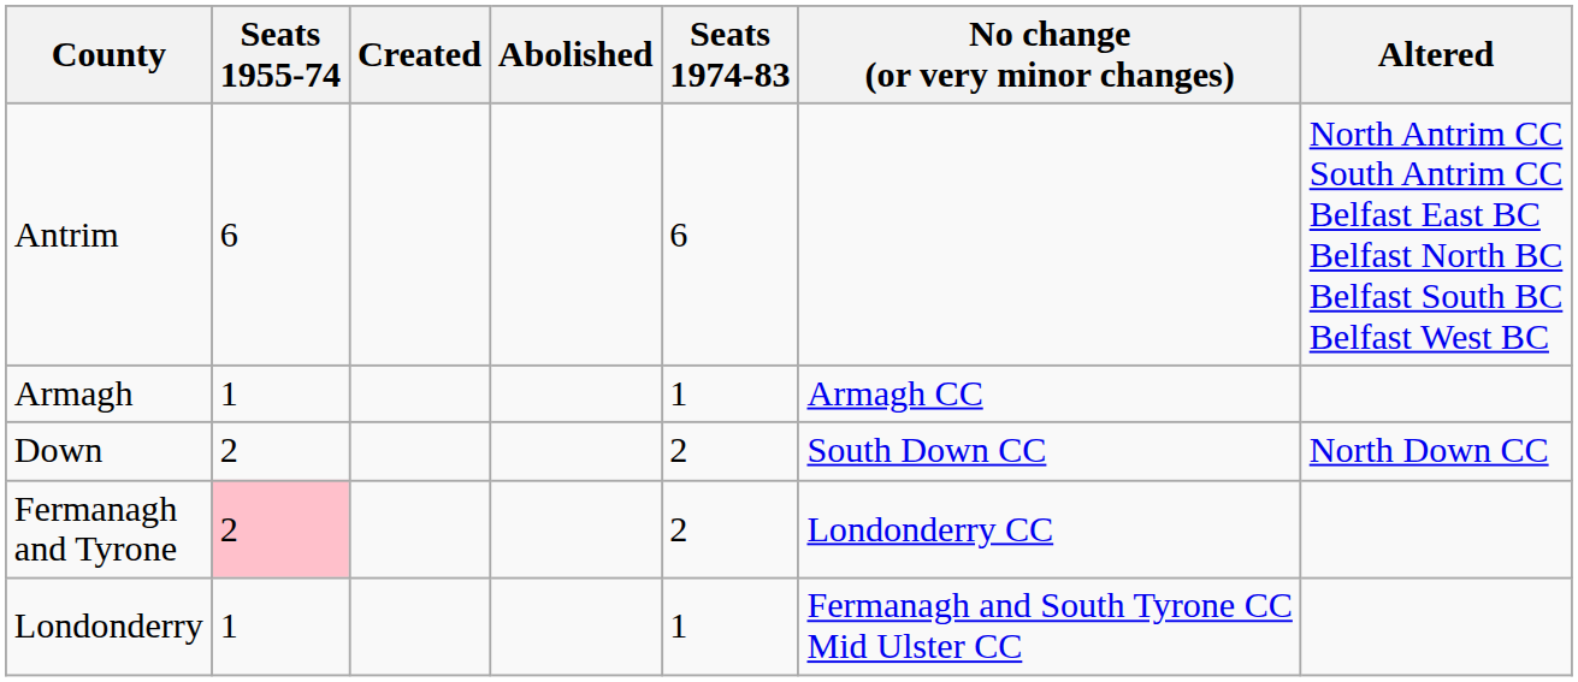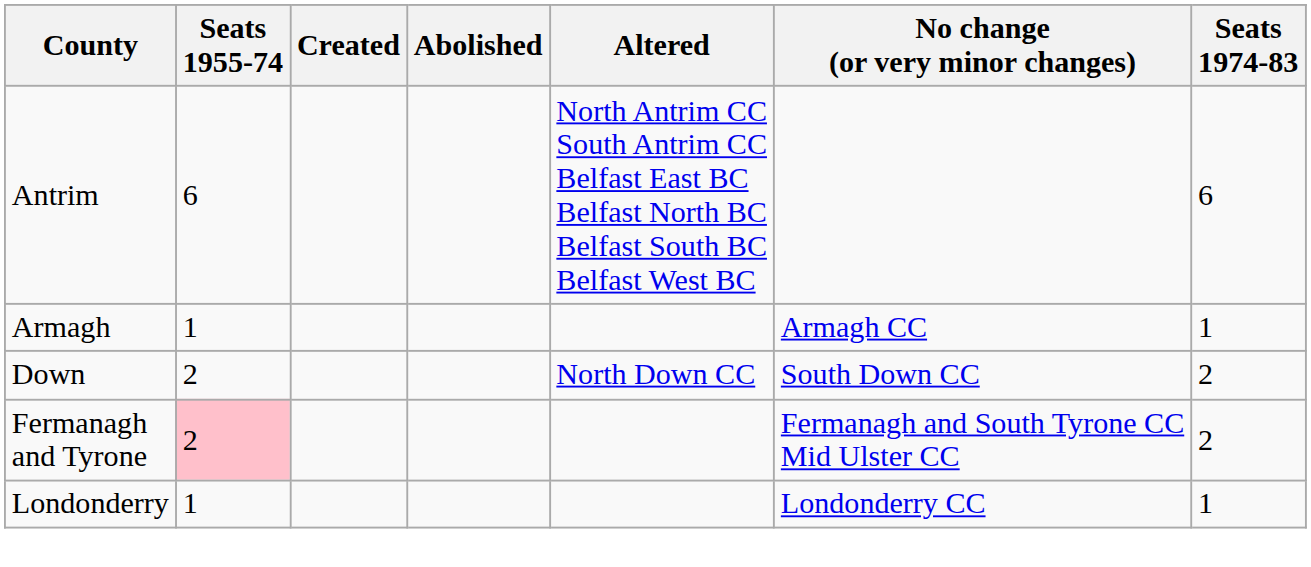columns swapped: Altered <-> Seats 1974-83
Fermanagh and Tyrone | No change (or very minor changes): Londonderry CC -> Fermanagh and South Tyrone CC Mid Ulster CC
Londonderry | No change (or very minor changes): Fermanagh and South Tyrone CC Mid Ulster CC -> Londonderry CC
